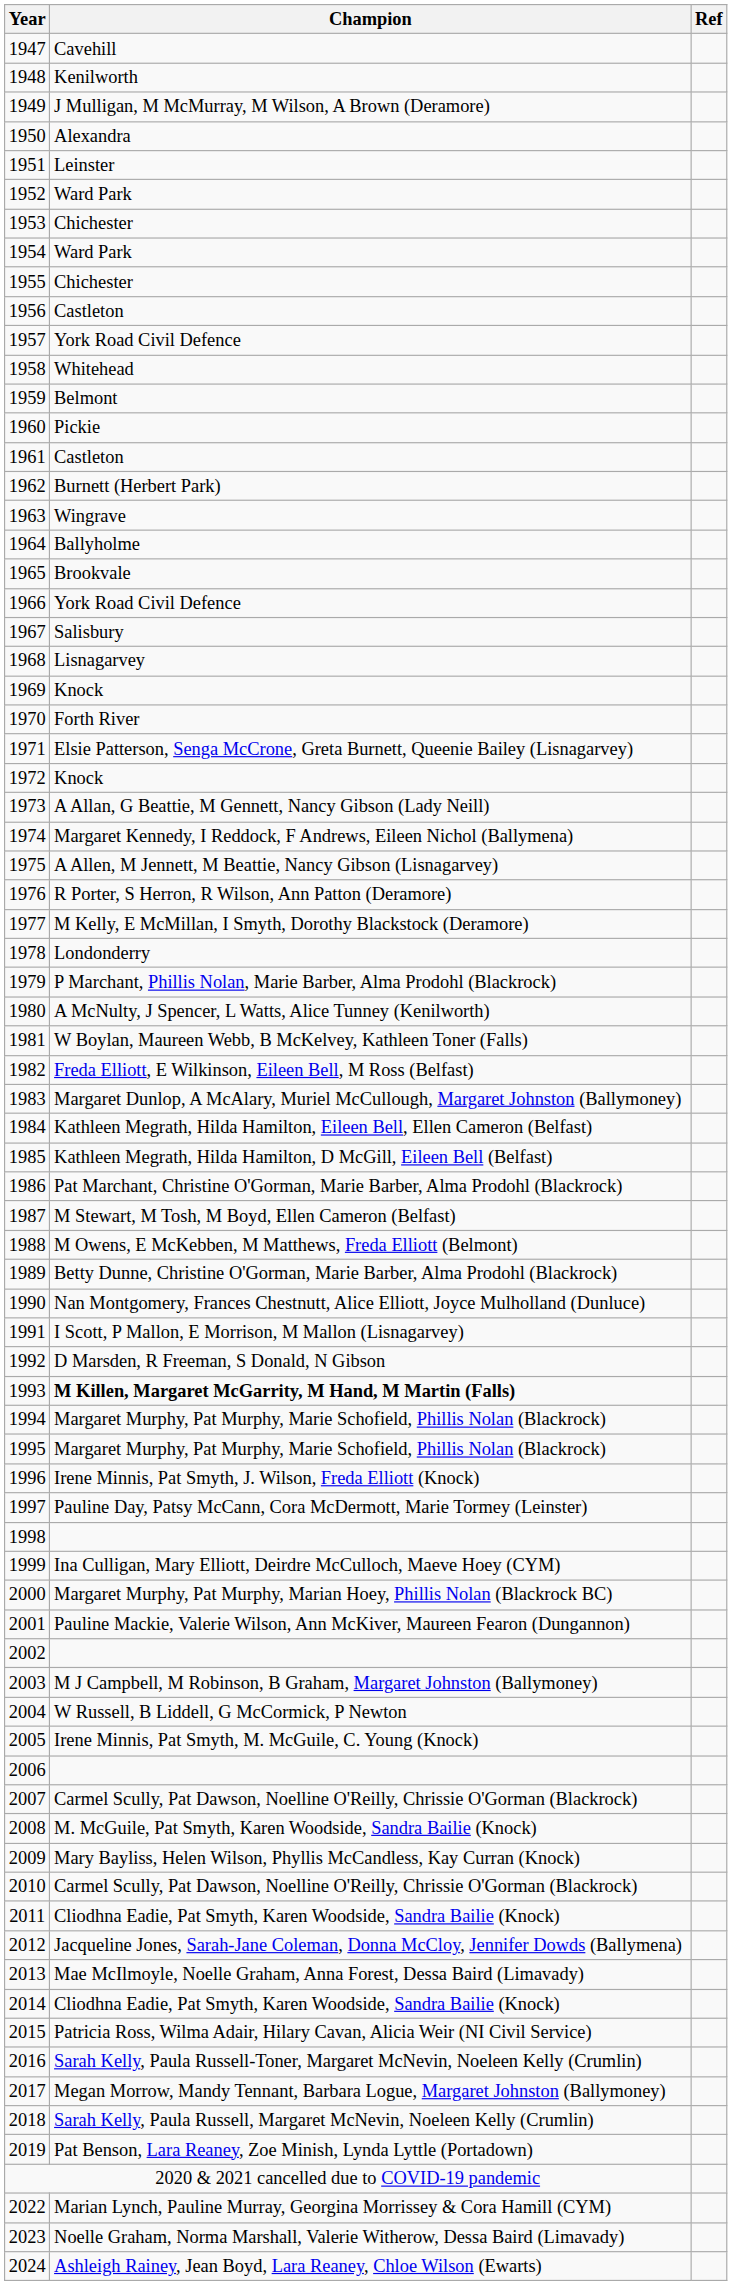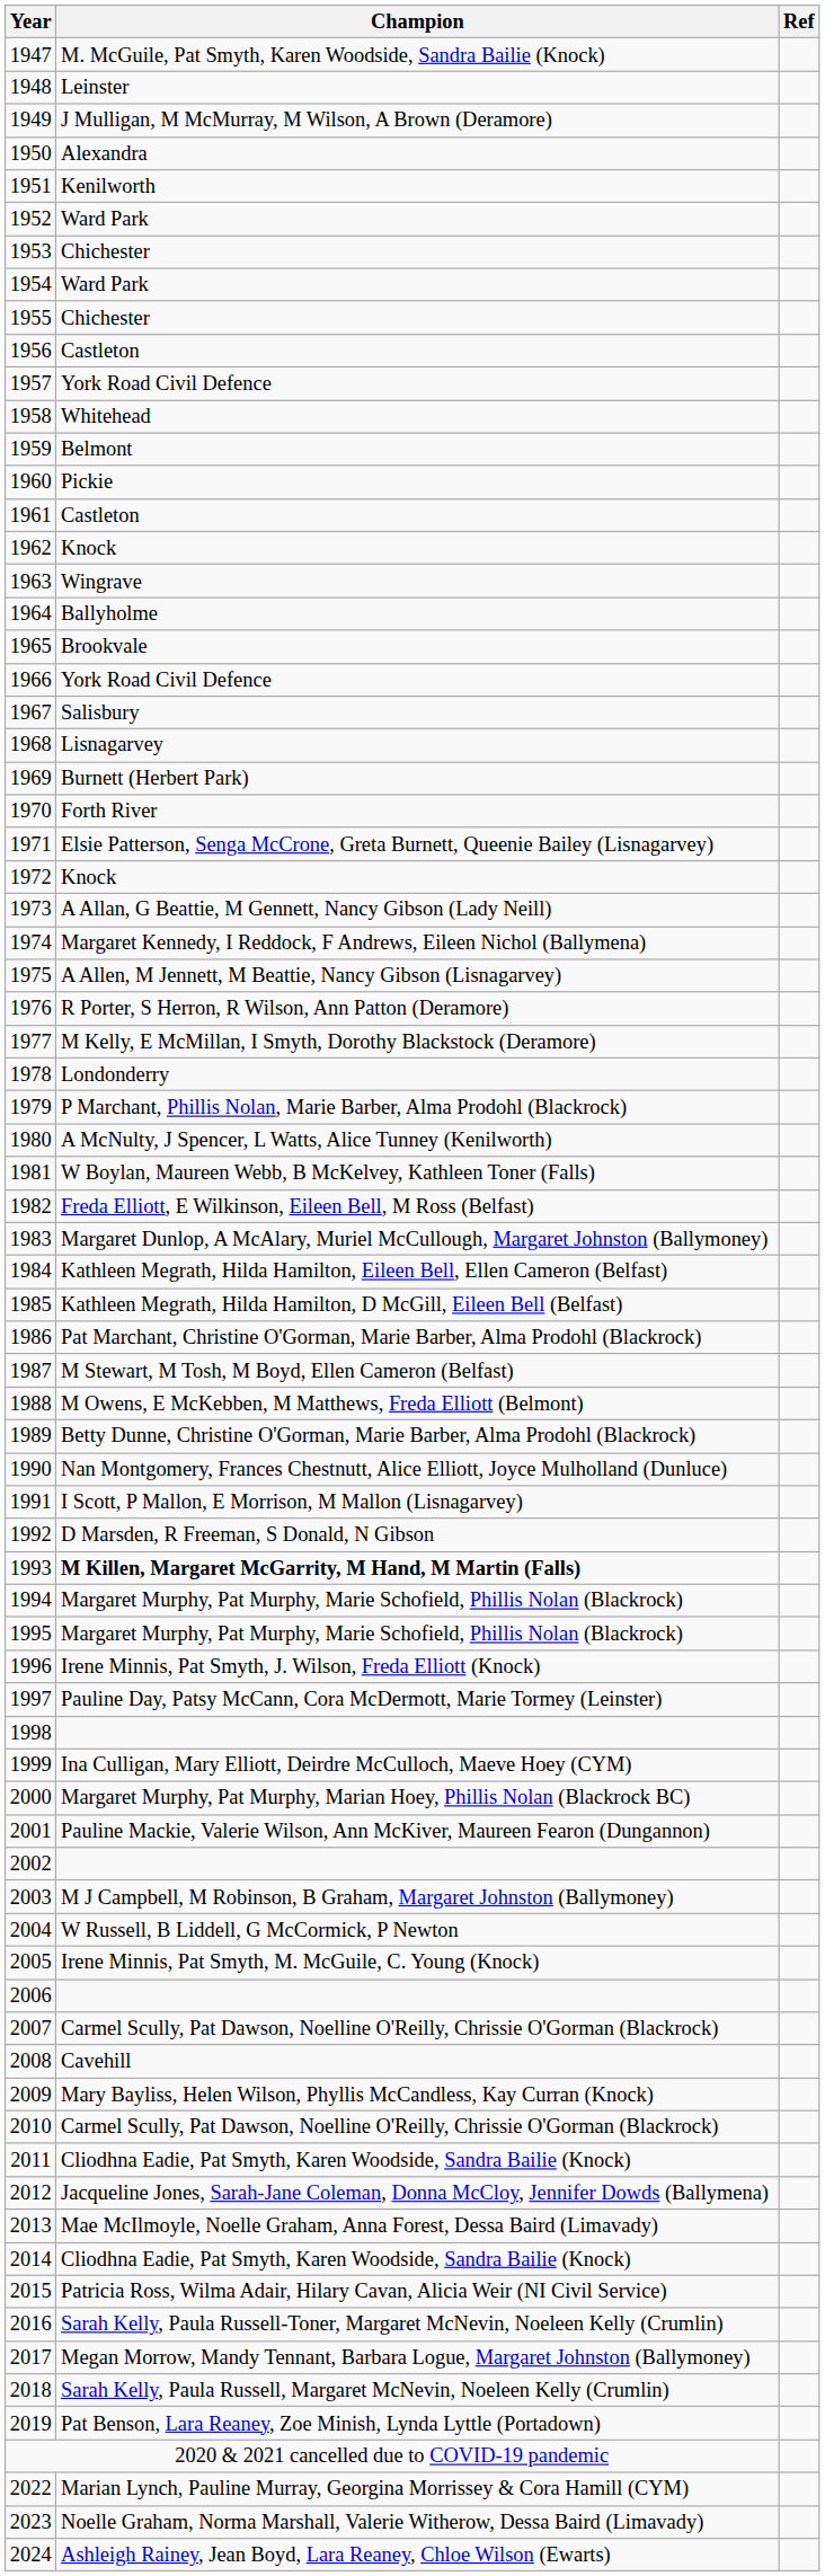1947 | Champion: Cavehill -> M. McGuile, Pat Smyth, Karen Woodside, Sandra Bailie (Knock)
1948 | Champion: Kenilworth -> Leinster
1951 | Champion: Leinster -> Kenilworth
1962 | Champion: Burnett (Herbert Park) -> Knock
1969 | Champion: Knock -> Burnett (Herbert Park)
2008 | Champion: M. McGuile, Pat Smyth, Karen Woodside, Sandra Bailie (Knock) -> Cavehill
